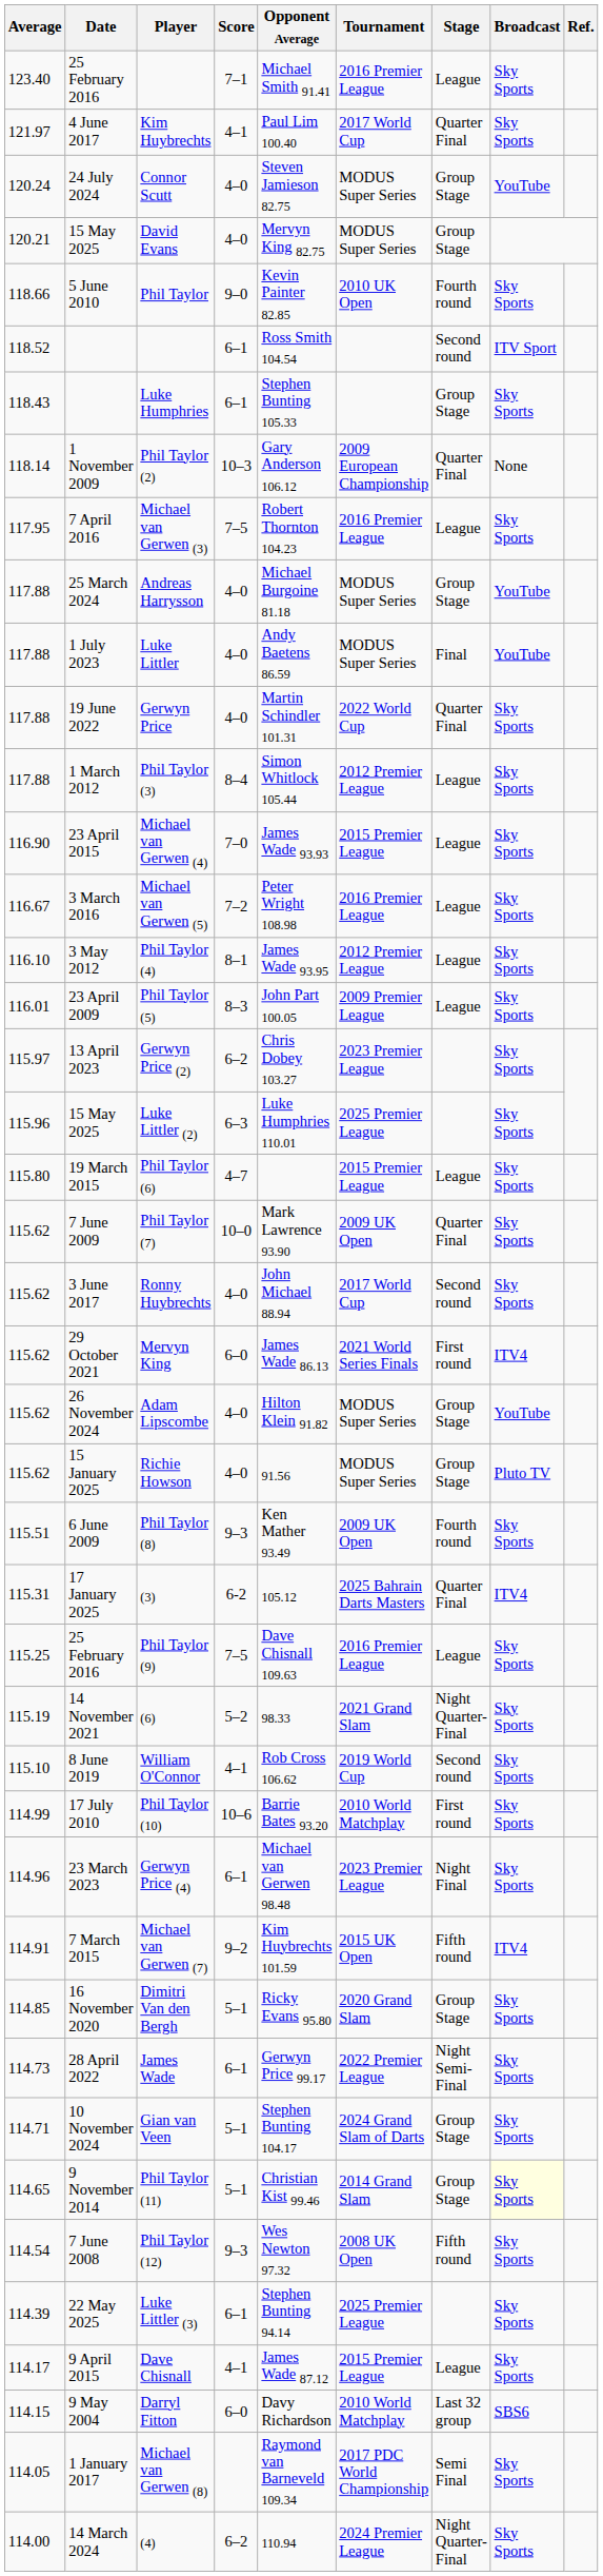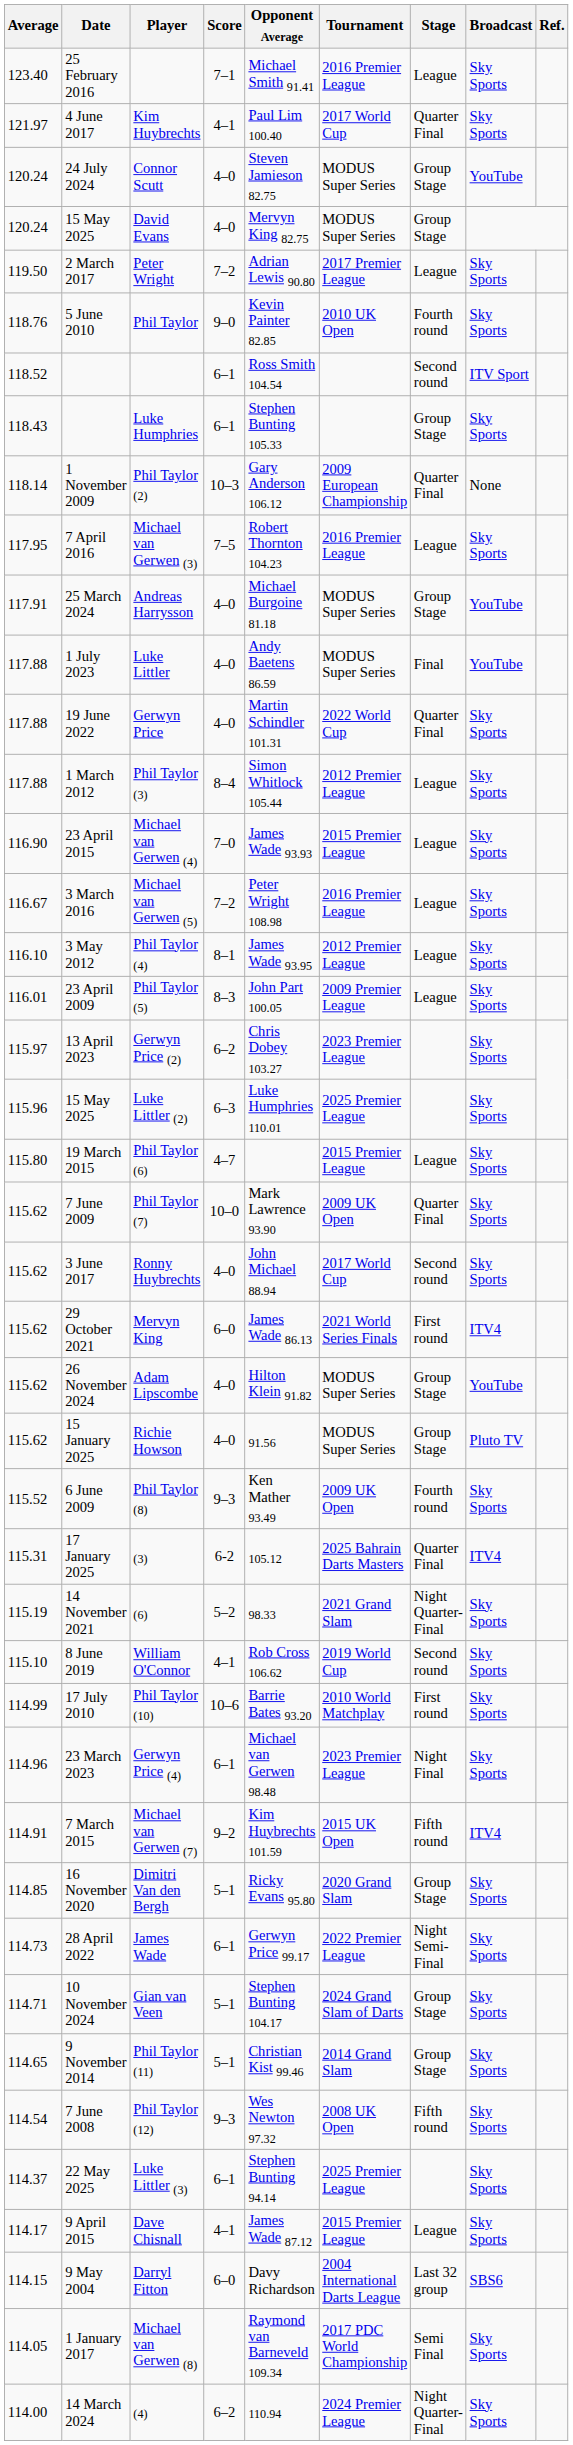David Evans | Average: 120.21 -> 120.24
+ row: 119.50 | 2 March 2017 | Peter Wright | 7–2 | Adrian Lewis 90.80 | 2017 Premier League | League | Sky Sports
Phil Taylor | Average: 118.66 -> 118.76
Andreas Harrysson | Average: 117.88 -> 117.91
Phil Taylor (8) | Average: 115.51 -> 115.52
- row: 115.25 | 25 February 2016 | Phil Taylor (9) | 7–5 | Dave Chisnall 109.63 | 2016 Premier League | League | Sky Sports
Phil Taylor (11) | Broadcast: lightyellow background -> no background
Luke Littler (3) | Average: 114.39 -> 114.37
Darryl Fitton | Tournament: 2010 World Matchplay -> 2004 International Darts League
